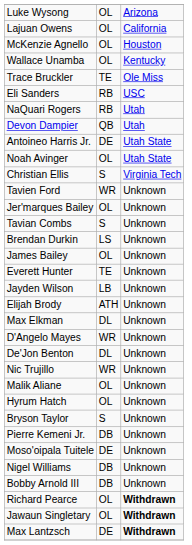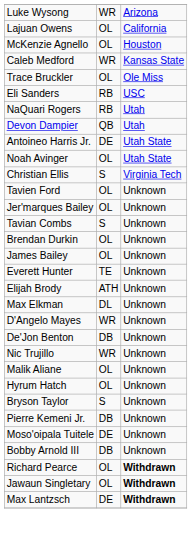Luke Wysong | column 2: OL -> WR
+ row: Caleb Medford | WR | Kansas State
- row: Wallace Unamba | OL | Kentucky
Trace Bruckler | column 2: TE -> OL
Tavien Ford | column 2: WR -> OL
Brendan Durkin | column 2: LS -> OL
- row: Jayden Wilson | LB | Unknown
De'Jon Benton | column 2: DL -> DB
- row: Nigel Williams | DB | Unknown
